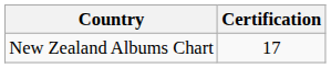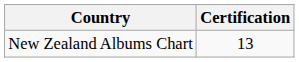New Zealand Albums Chart | Certification: 17 -> 13
